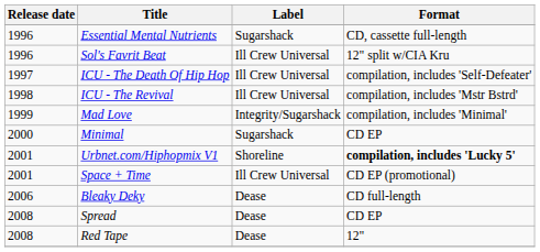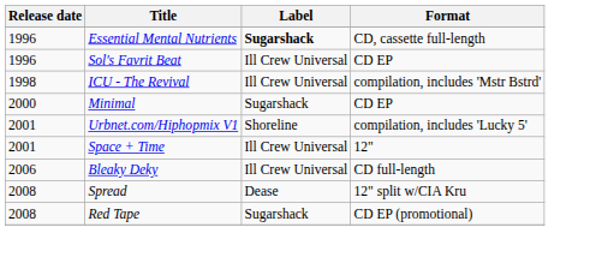Essential Mental Nutrients | Label: normal -> bold
Sol's Favrit Beat | Format: 12" split w/CIA Kru -> CD EP
- row: 1997 | ICU - The Death Of Hip Hop | Ill Crew Universal | compilation, includes 'Self-Defeater'
- row: 1999 | Mad Love | Integrity/Sugarshack | compilation, includes 'Minimal'
Urbnet.com/Hiphopmix V1 | Format: bold -> normal
Space + Time | Format: CD EP (promotional) -> 12"
Bleaky Deky | Label: Dease -> Ill Crew Universal
Spread | Format: CD EP -> 12" split w/CIA Kru
Red Tape | Label: Dease -> Sugarshack
Red Tape | Format: 12" -> CD EP (promotional)
